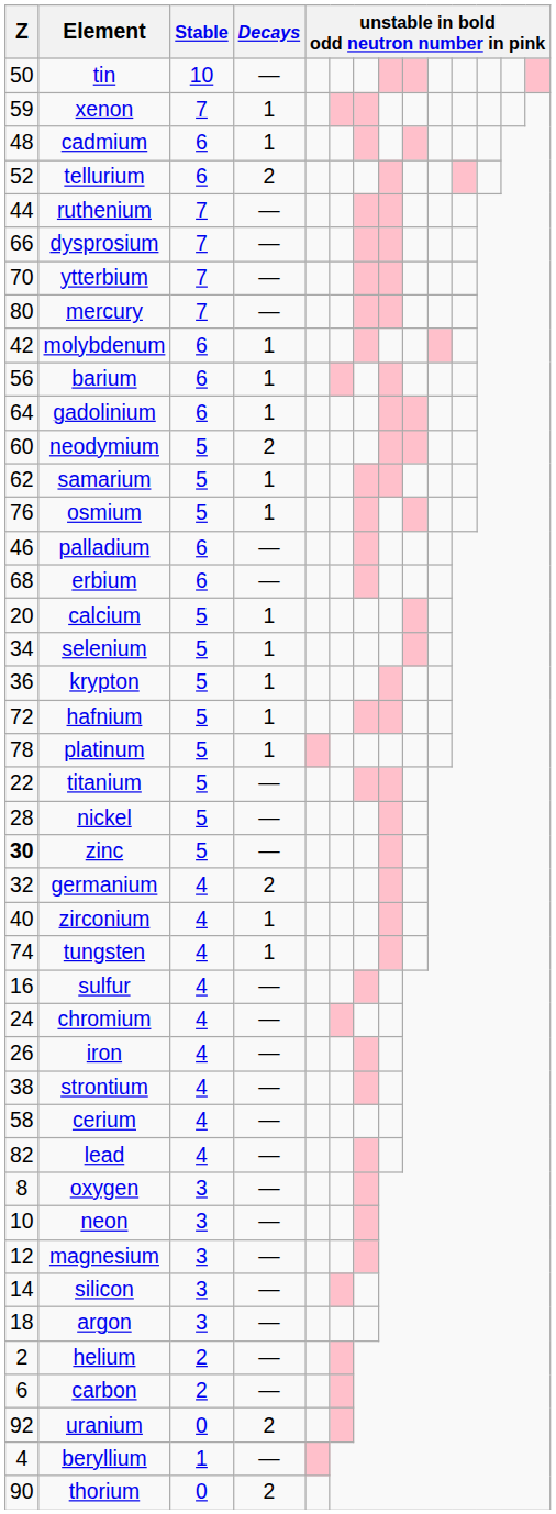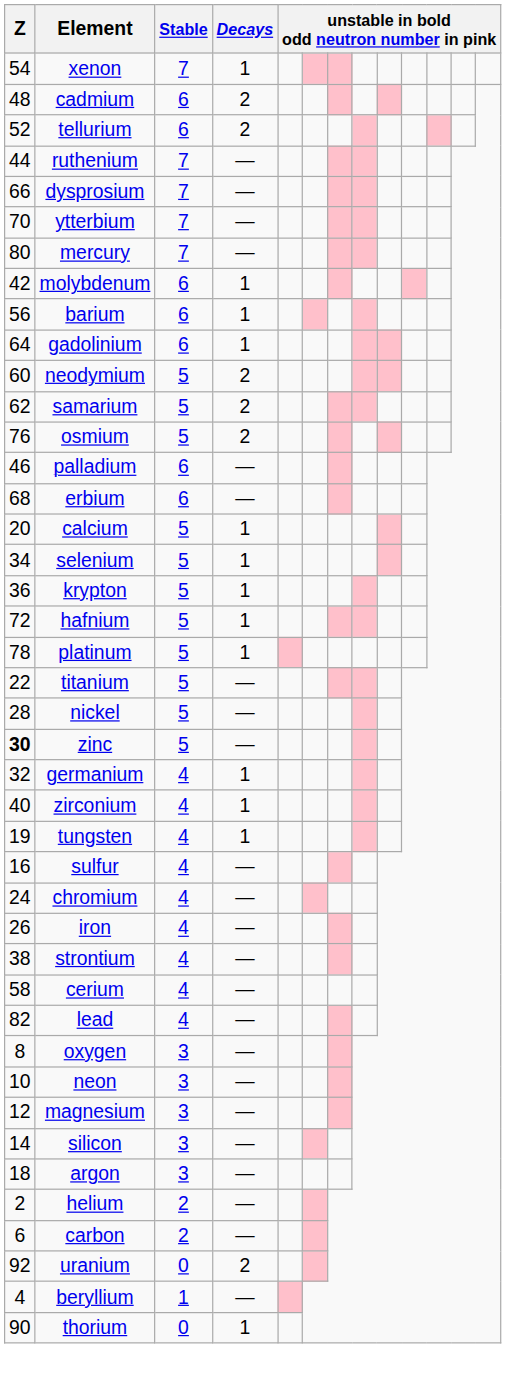- row: 50 | tin | 10 | —
xenon | Z: 59 -> 54
cadmium | Decays: 1 -> 2
samarium | Decays: 1 -> 2
osmium | Decays: 1 -> 2
germanium | Decays: 2 -> 1
tungsten | Z: 74 -> 19
thorium | Decays: 2 -> 1
